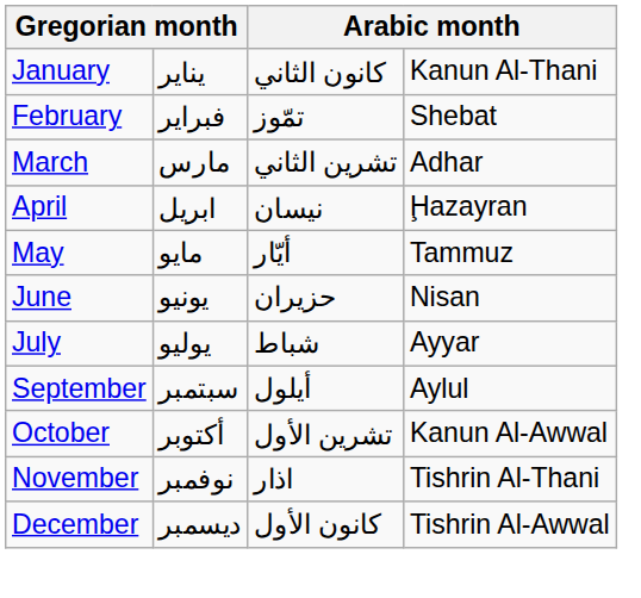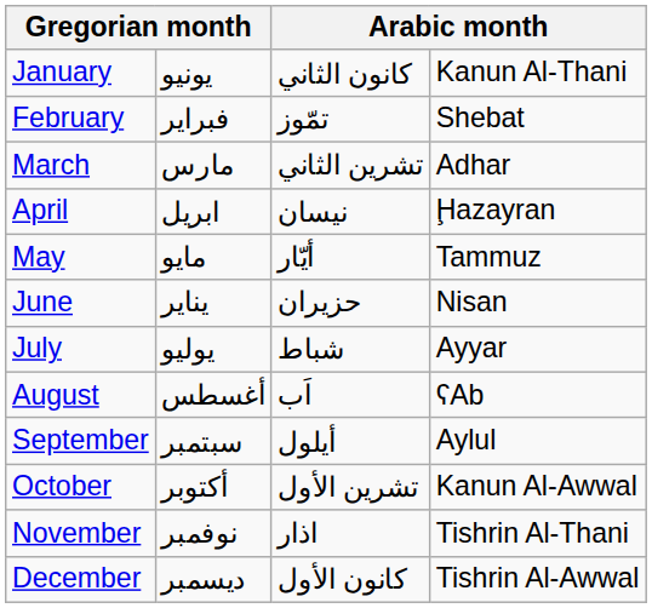January | column 2: يناير -> يونيو
June | column 2: يونيو -> يناير
+ row: August | أغسطس | اَب | ʕAb
